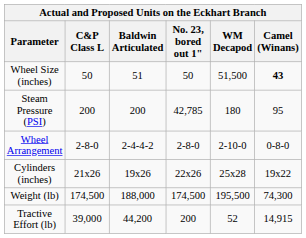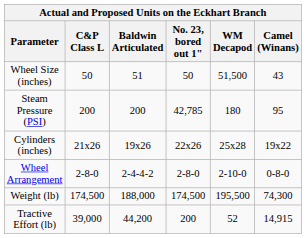Wheel Size (inches) | Camel (Winans): bold -> normal
rows swapped: Wheel Arrangement <-> Cylinders (inches)
